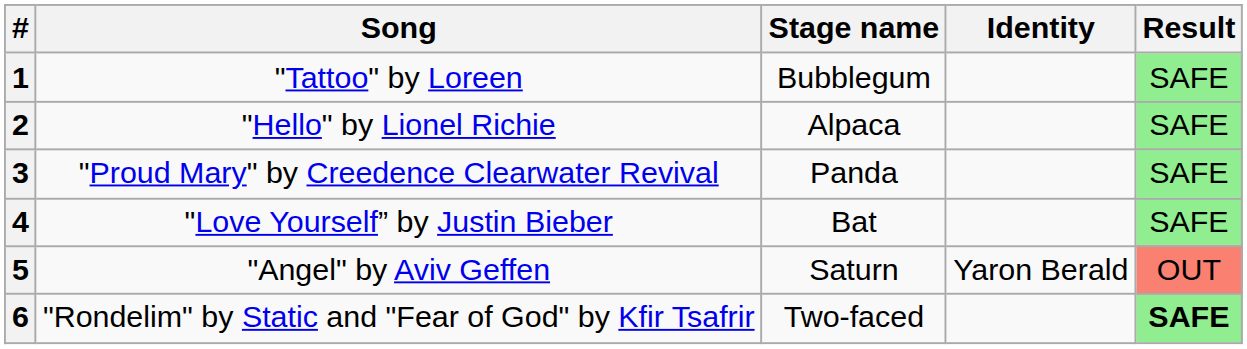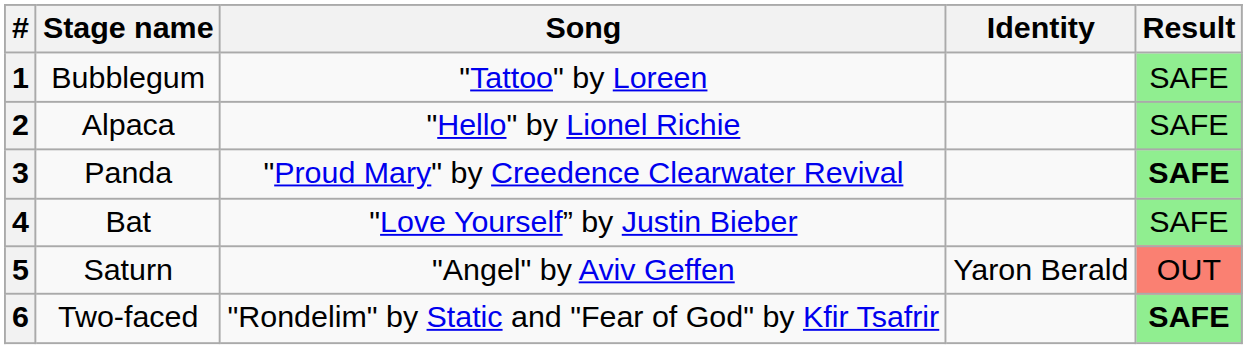columns swapped: Stage name <-> Song
3 | Result: normal -> bold
